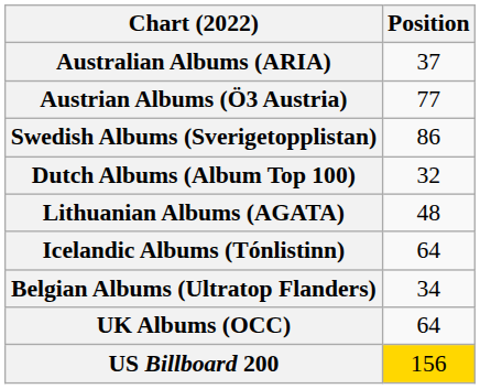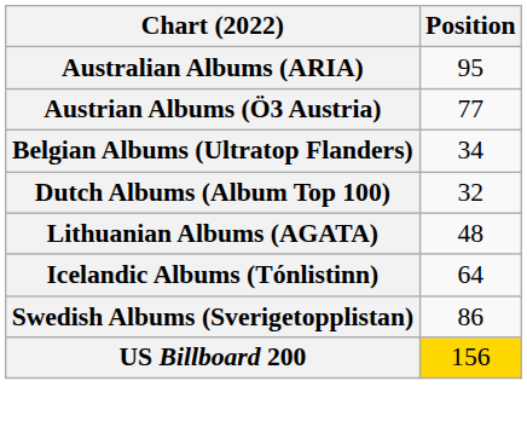Australian Albums (ARIA) | Position: 37 -> 95
rows swapped: Belgian Albums (Ultratop Flanders) <-> Swedish Albums (Sverigetopplistan)
- row: UK Albums (OCC) | 64
